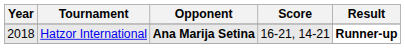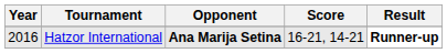Hatzor International | Year: 2018 -> 2016
